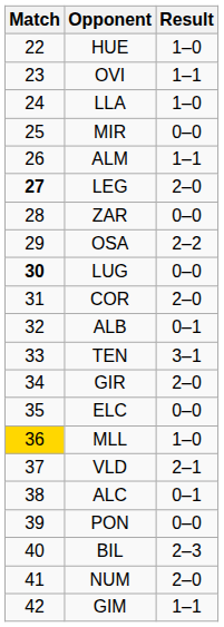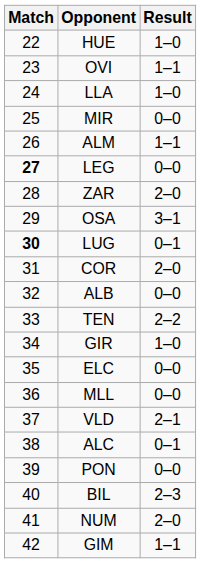LEG | Result: 2–0 -> 0–0
ZAR | Result: 0–0 -> 2–0
OSA | Result: 2–2 -> 3–1
LUG | Result: 0–0 -> 0–1
ALB | Result: 0–1 -> 0–0
TEN | Result: 3–1 -> 2–2
GIR | Result: 2–0 -> 1–0
MLL | Match: gold background -> no background
MLL | Result: 1–0 -> 0–0
